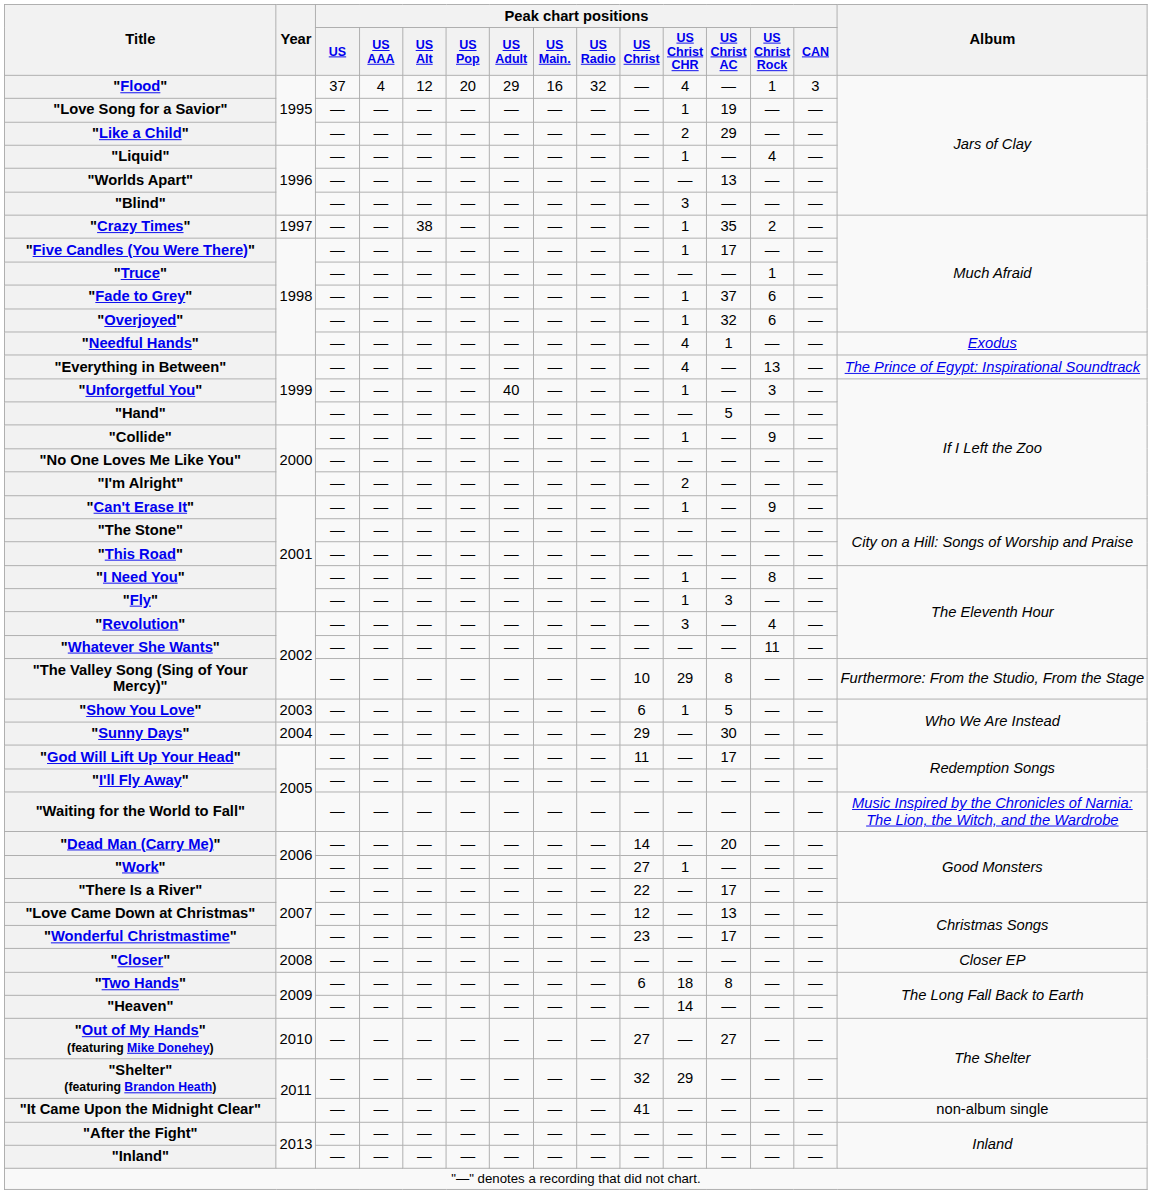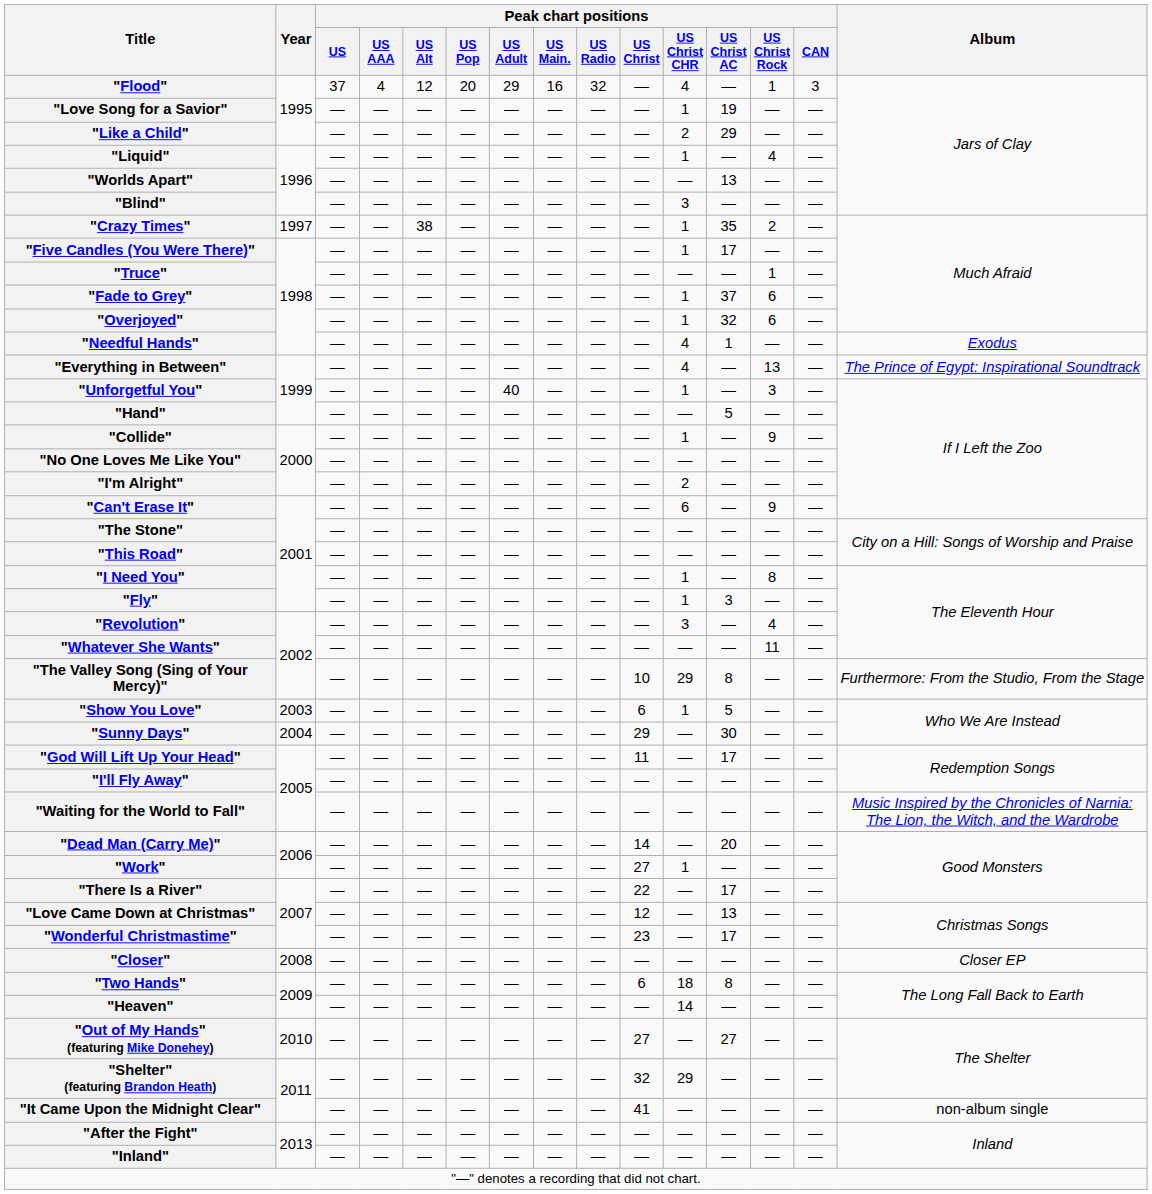"Can't Erase It" | Peak chart positions / US Christ CHR: 1 -> 6
